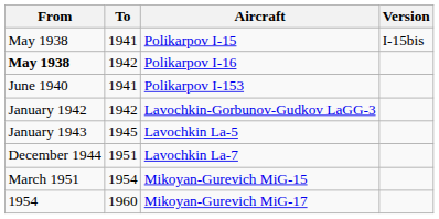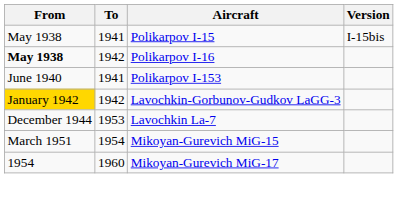Lavochkin-Gorbunov-Gudkov LaGG-3 | From: no background -> gold background
- row: January 1943 | 1945 | Lavochkin La-5
Lavochkin La-7 | To: 1951 -> 1953
